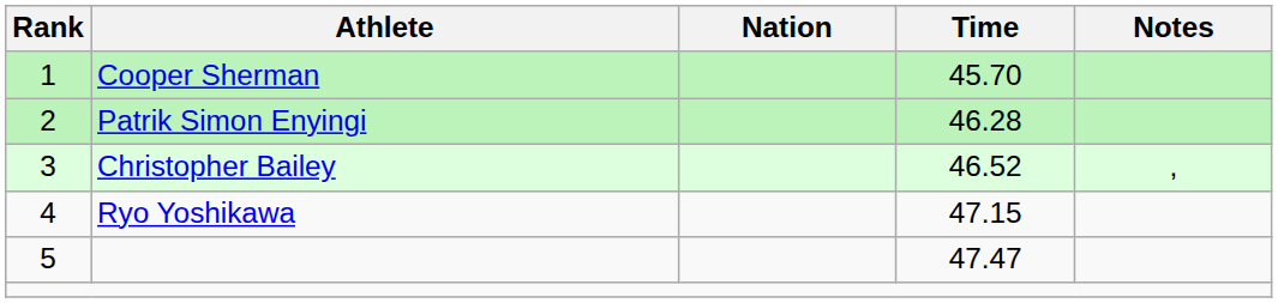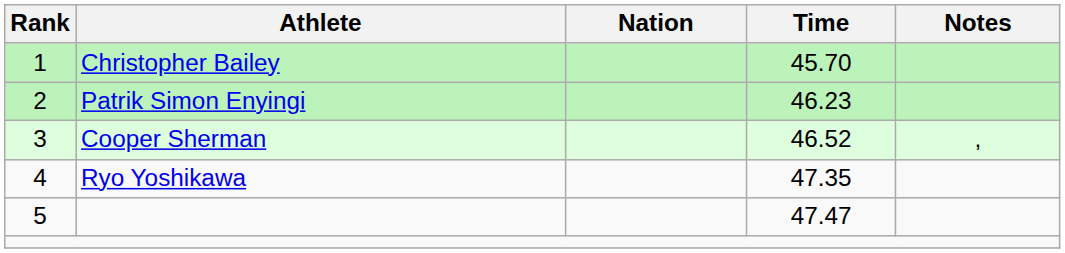1 | Athlete: Cooper Sherman -> Christopher Bailey
2 | Time: 46.28 -> 46.23
3 | Athlete: Christopher Bailey -> Cooper Sherman
4 | Time: 47.15 -> 47.35
